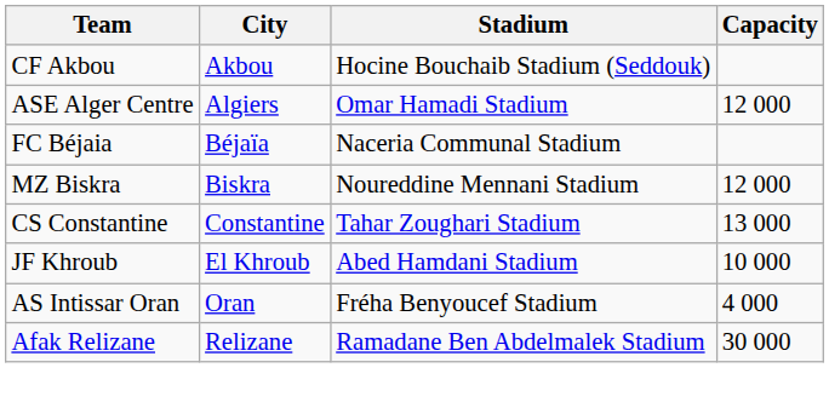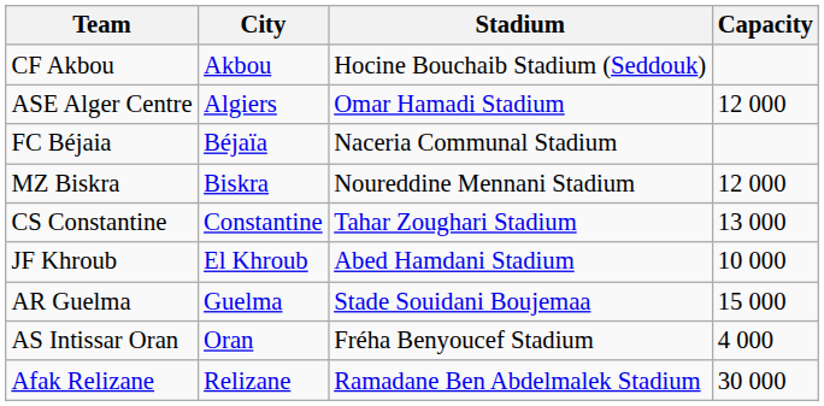+ row: AR Guelma | Guelma | Stade Souidani Boujemaa | 15 000
